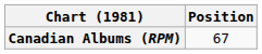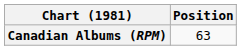Canadian Albums (RPM) | Position: 67 -> 63
